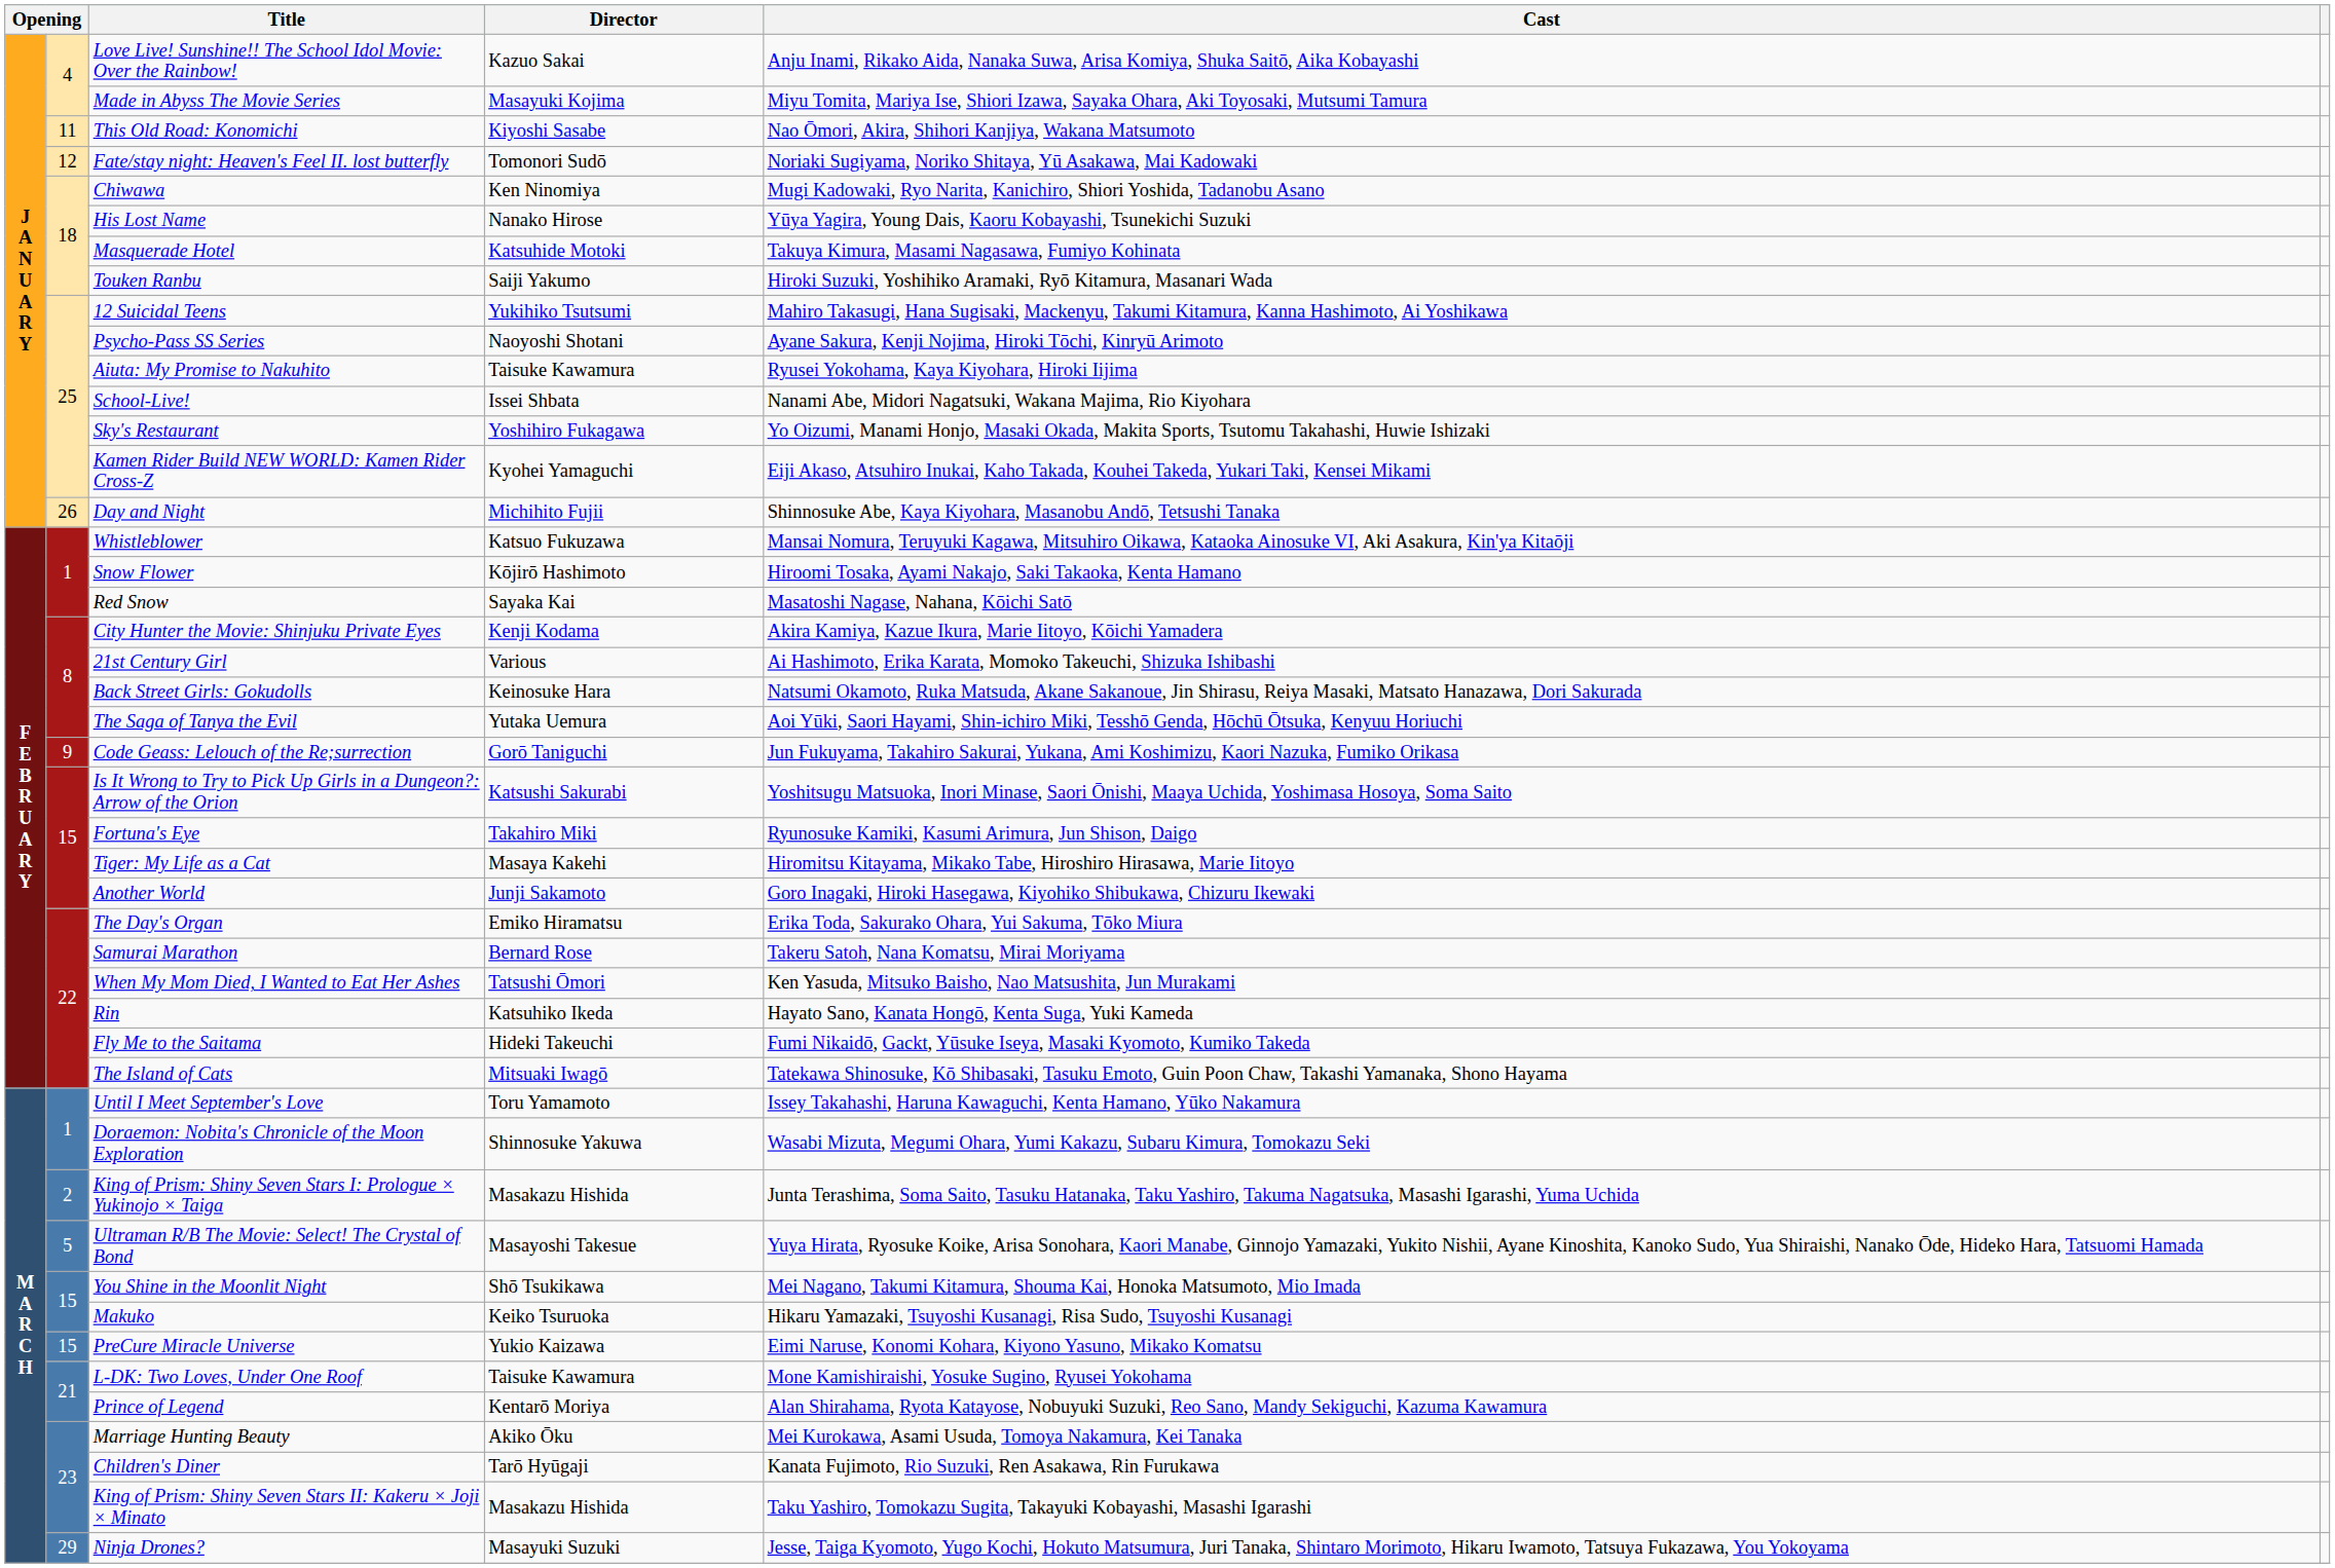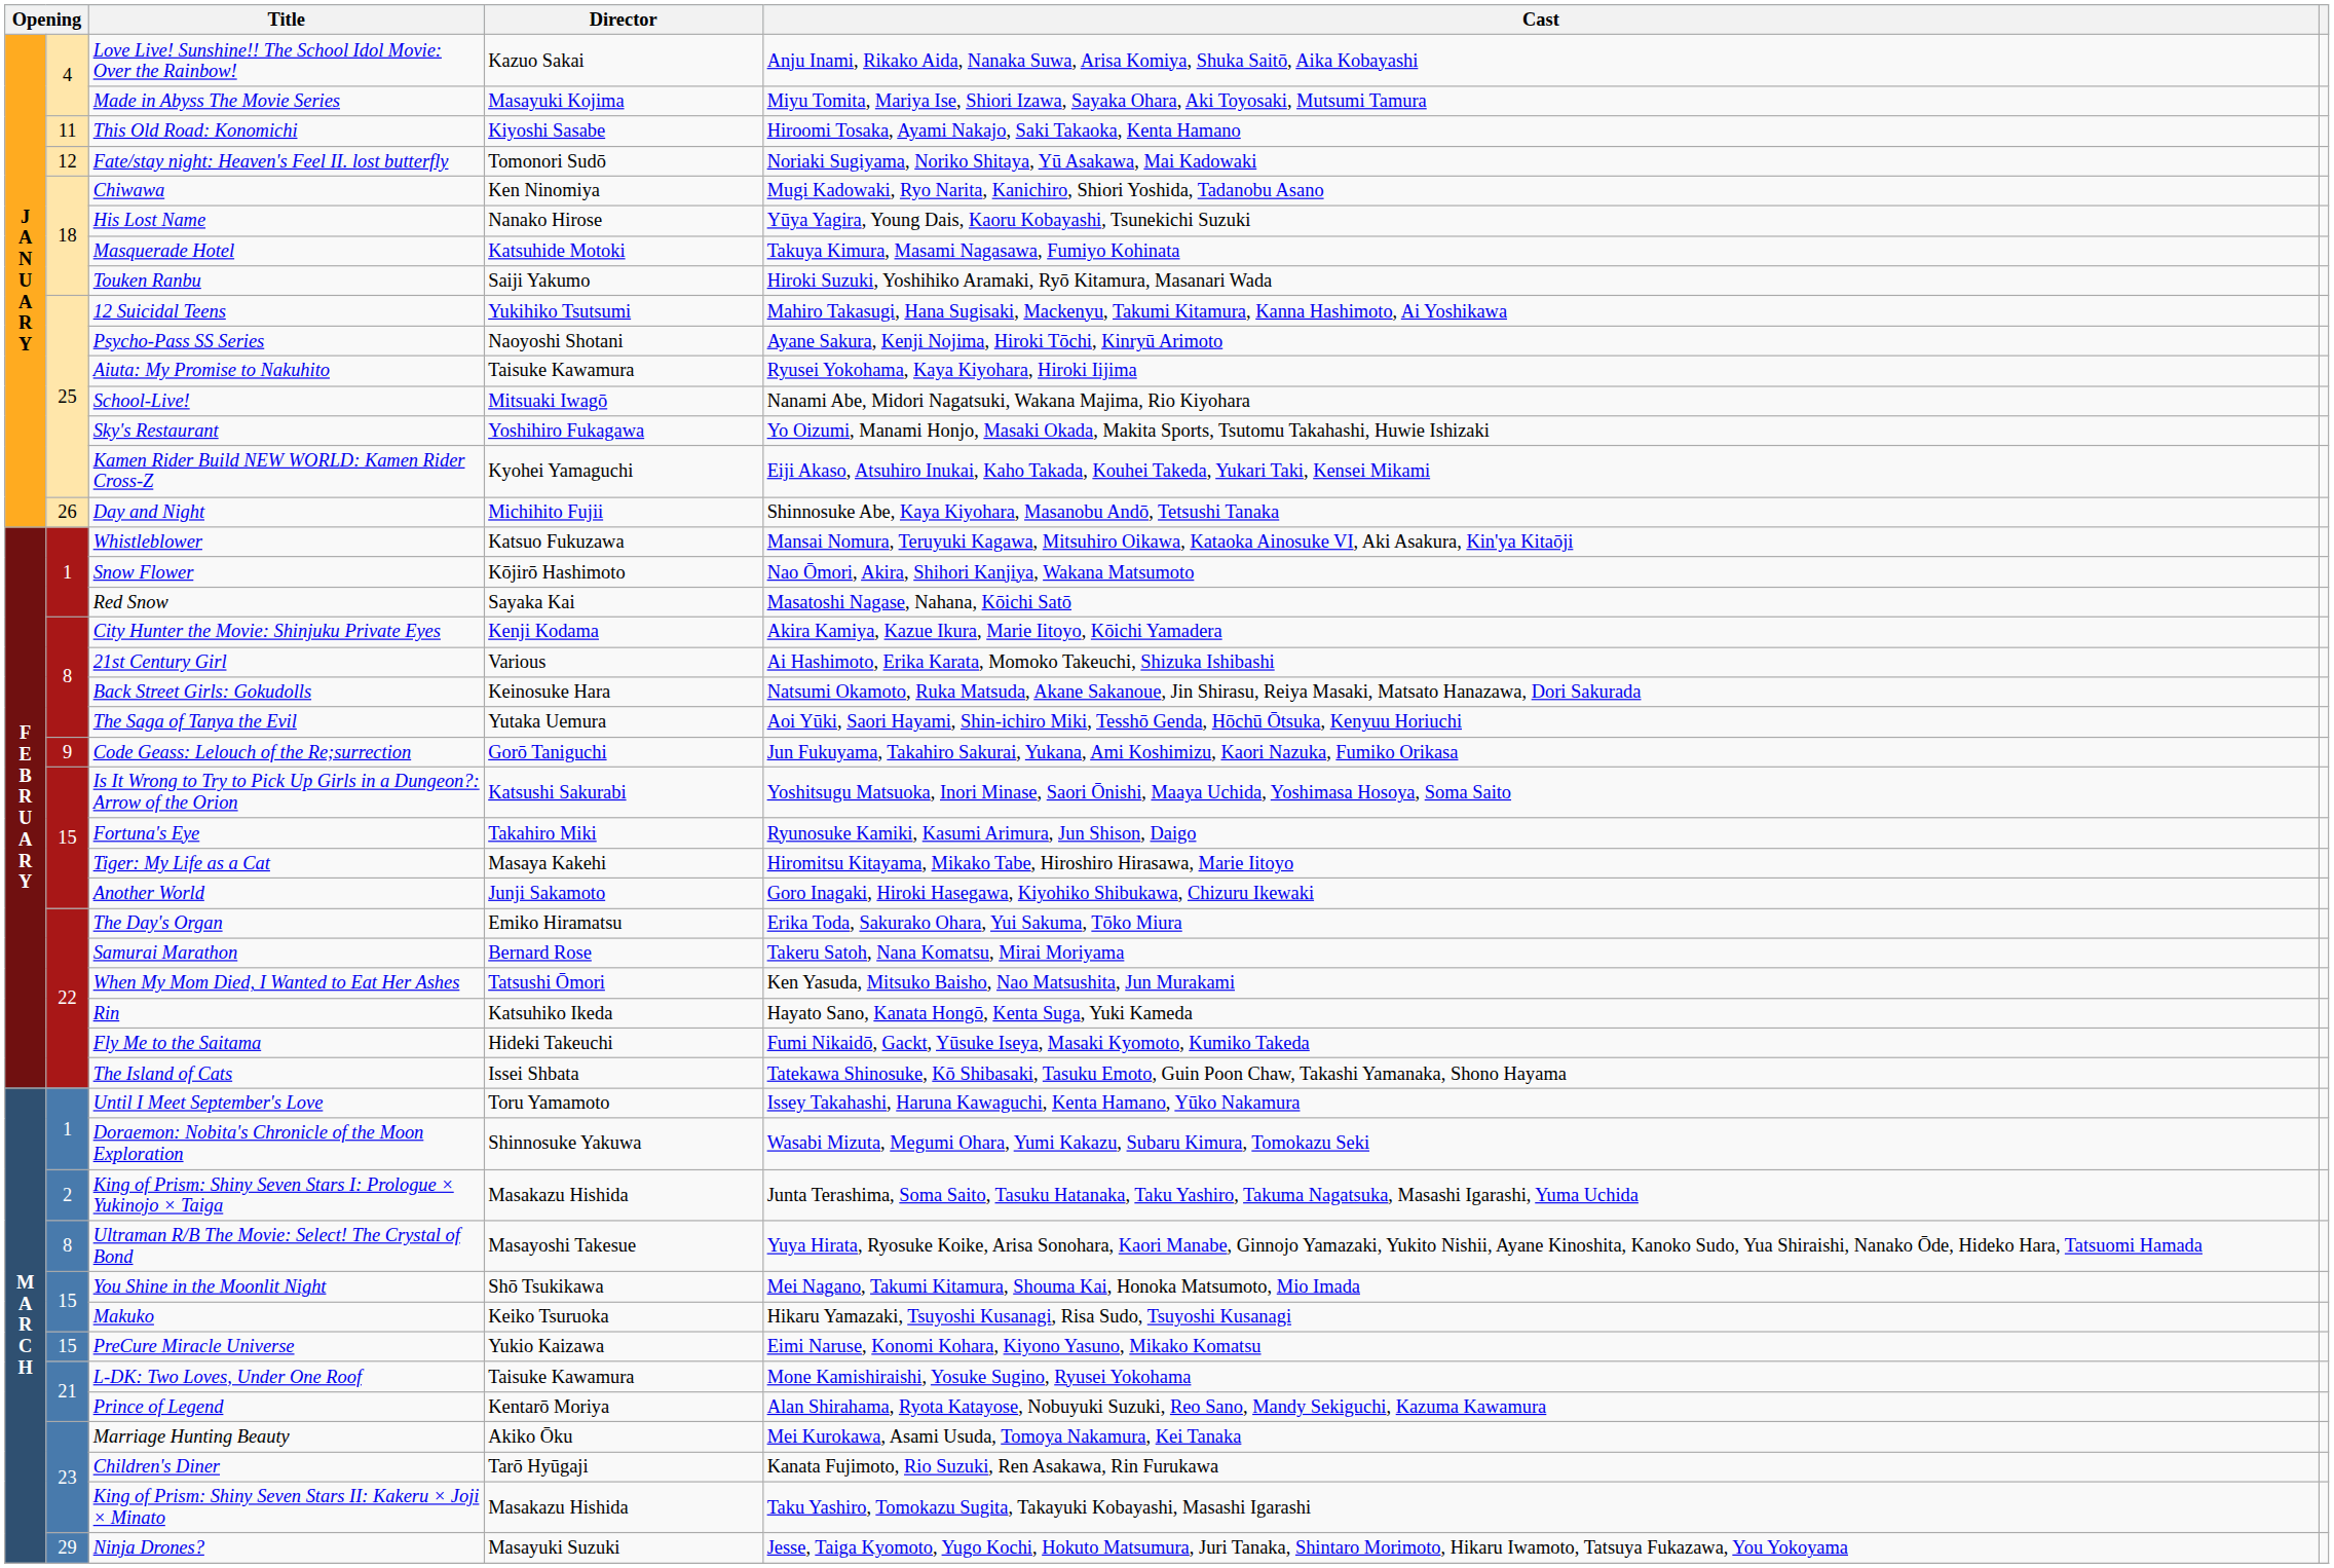This Old Road: Konomichi | Cast: Nao Ōmori, Akira, Shihori Kanjiya, Wakana Matsumoto -> Hiroomi Tosaka, Ayami Nakajo, Saki Takaoka, Kenta Hamano
School-Live! | Director: Issei Shbata -> Mitsuaki Iwagō
Snow Flower | Cast: Hiroomi Tosaka, Ayami Nakajo, Saki Takaoka, Kenta Hamano -> Nao Ōmori, Akira, Shihori Kanjiya, Wakana Matsumoto
The Island of Cats | Director: Mitsuaki Iwagō -> Issei Shbata
Ultraman R/B The Movie: Select! The Crystal of Bond | column 2: 5 -> 8
